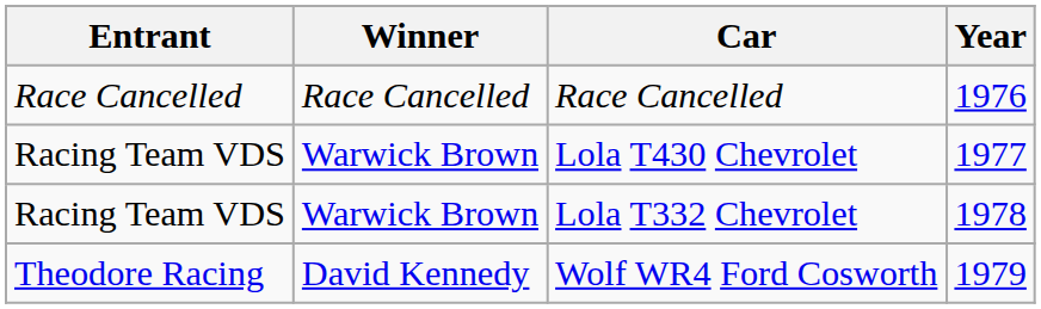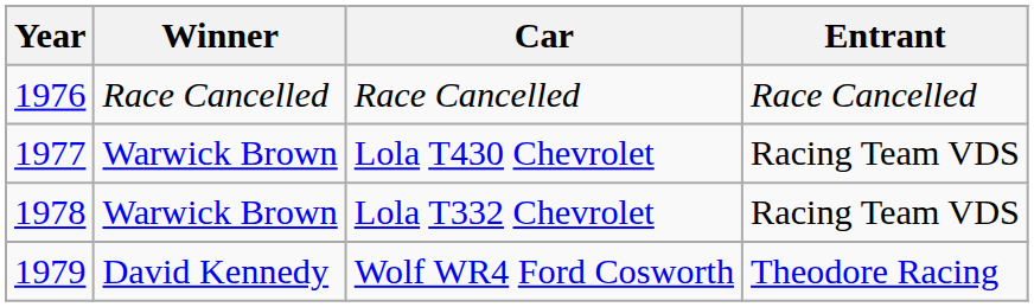columns swapped: Year <-> Entrant
